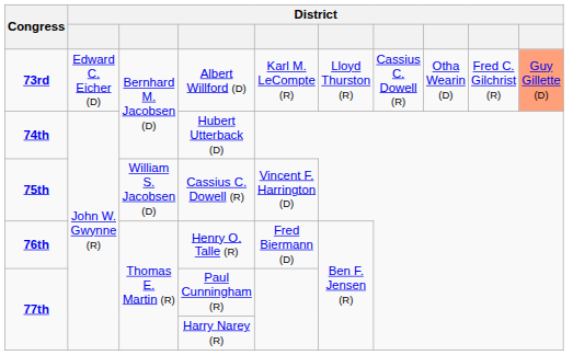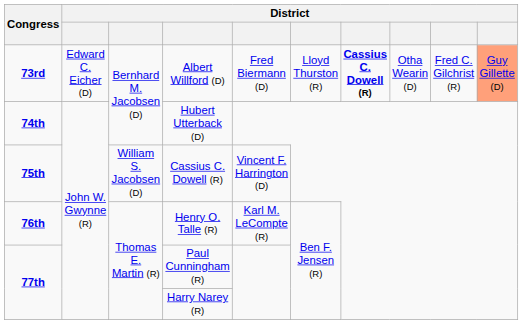Albert Willford (D) | column 5: Karl M. LeCompte (R) -> Fred Biermann (D)
Albert Willford (D) | column 7: normal -> bold
Henry O. Talle (R) | column 5: Fred Biermann (D) -> Karl M. LeCompte (R)
